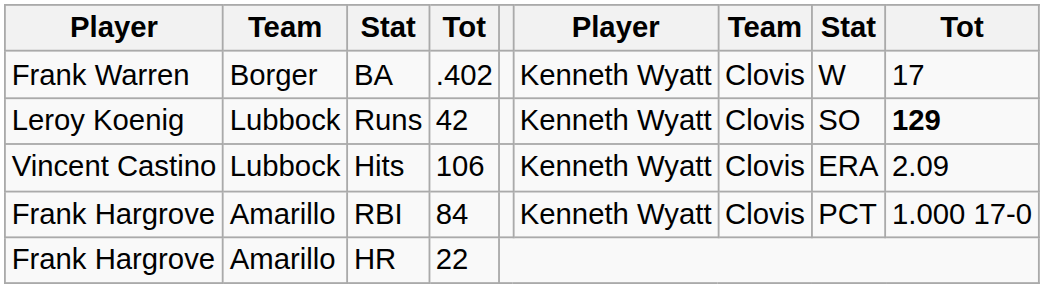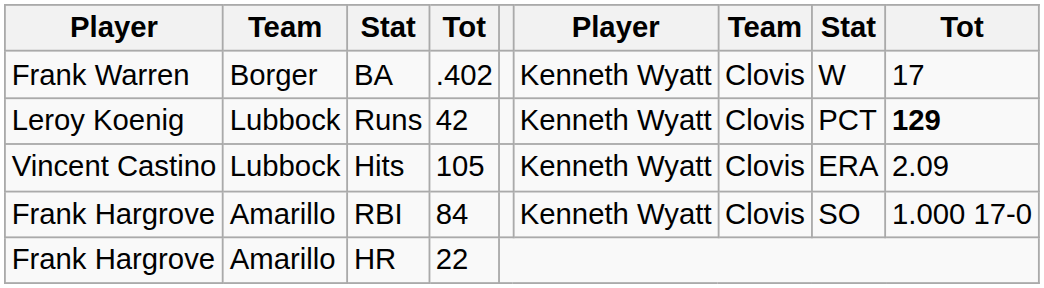Runs | column 8: SO -> PCT
Hits | column 4: 106 -> 105
RBI | column 8: PCT -> SO
